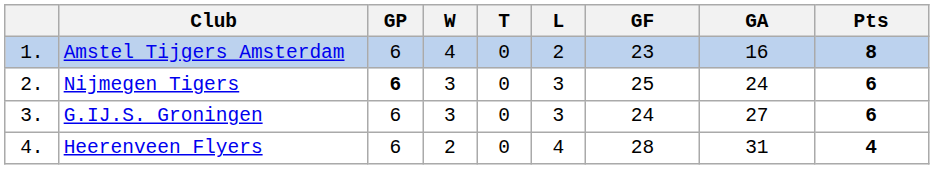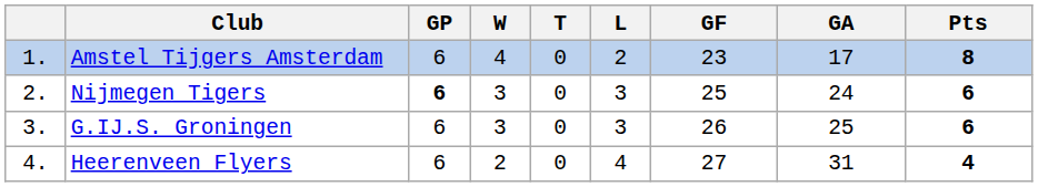Amstel Tijgers Amsterdam | GA: 16 -> 17
G.IJ.S. Groningen | GF: 24 -> 26
G.IJ.S. Groningen | GA: 27 -> 25
Heerenveen Flyers | GF: 28 -> 27
